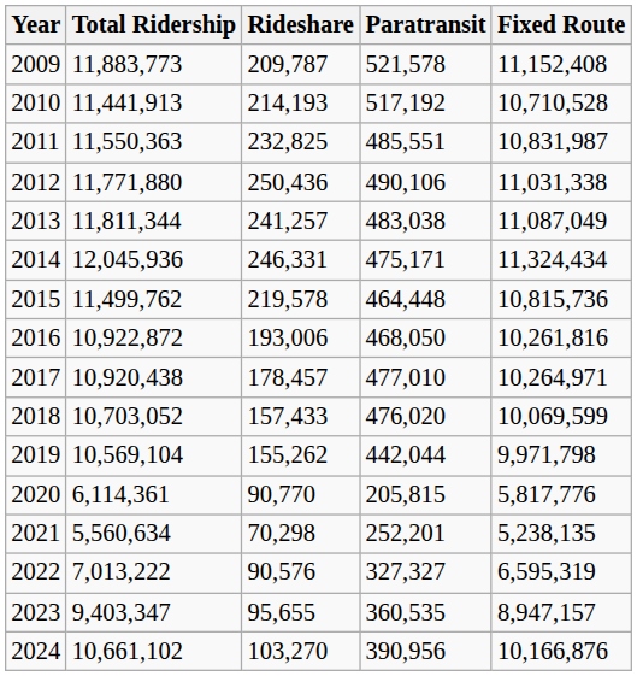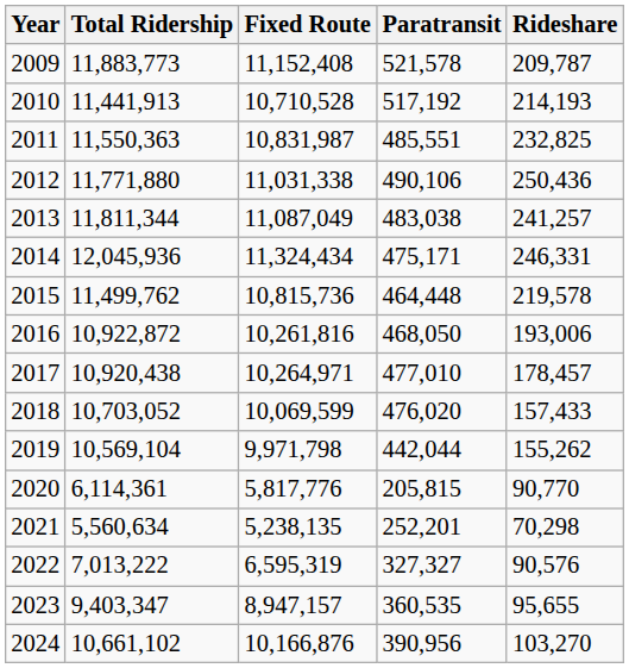columns swapped: Fixed Route <-> Rideshare
